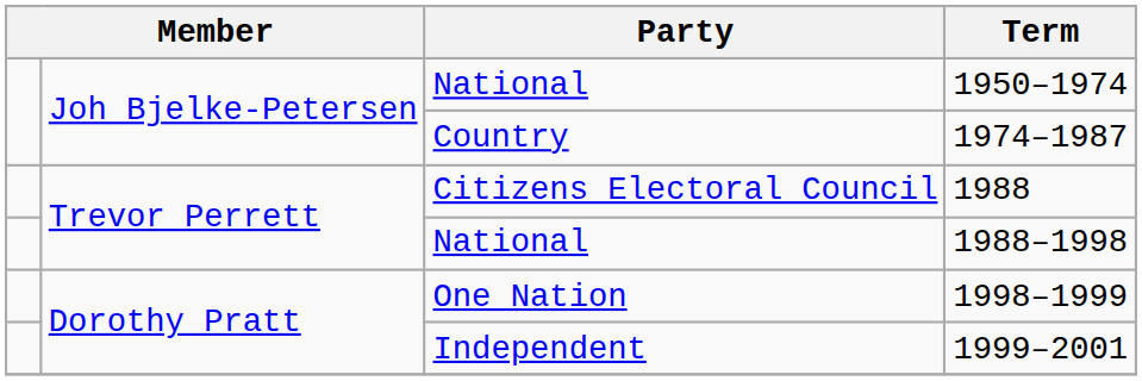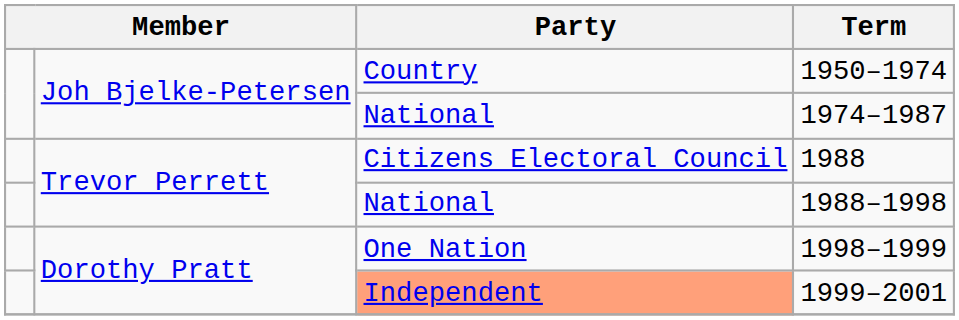1950–1974 | Party: National -> Country
1974–1987 | Party: Country -> National
1999–2001 | Party: no background -> lightsalmon background
